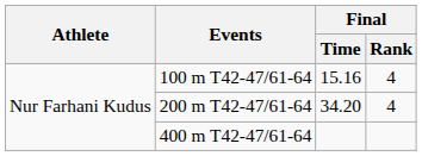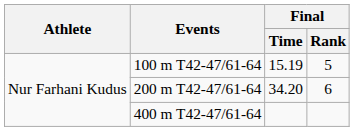100 m T42-47/61-64 | Final / Time: 15.16 -> 15.19
100 m T42-47/61-64 | Final / Rank: 4 -> 5
200 m T42-47/61-64 | Final / Rank: 4 -> 6
